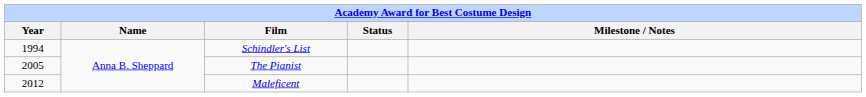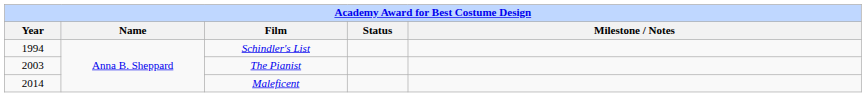The Pianist | Year: 2005 -> 2003
Maleficent | Year: 2012 -> 2014
